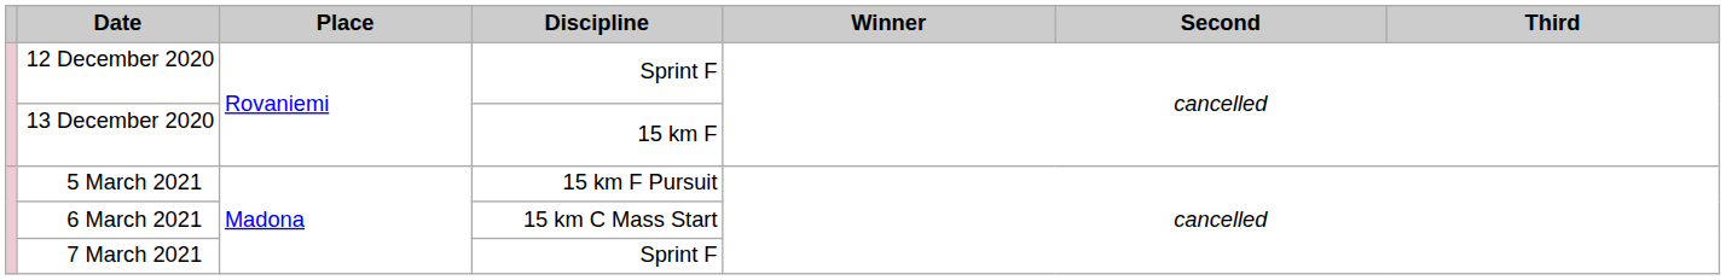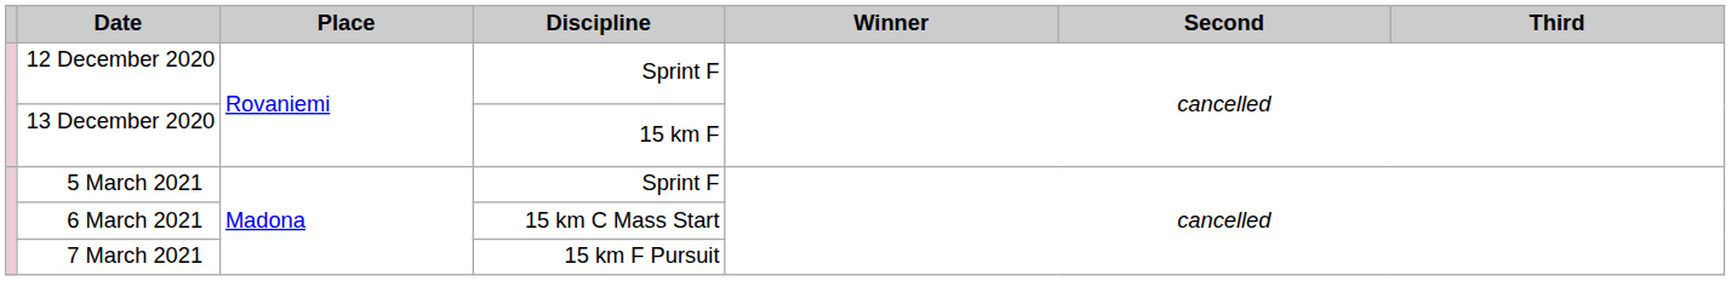5 March 2021 | Discipline: 15 km F Pursuit -> Sprint F
7 March 2021 | Discipline: Sprint F -> 15 km F Pursuit
